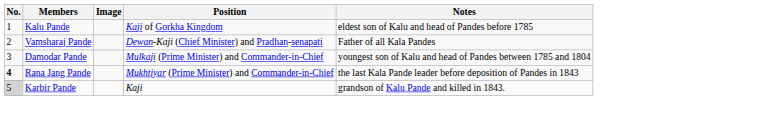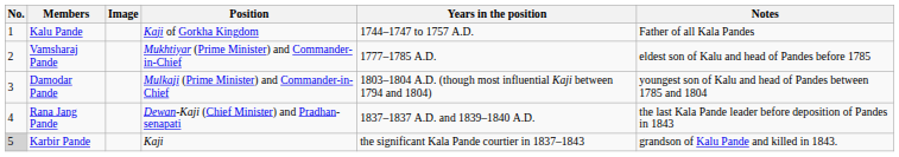+ column: Years in the position | 1744–1747 to 1757 A.D. | 1777–1785 A.D. | 1803–1804 A.D. (though most influential Kaji between 1794 and 1804) | 1837–1837 A.D. and 1839–1840 A.D. | the significant Kala Pande courtier in 1837–1843
Kalu Pande | Notes: eldest son of Kalu and head of Pandes before 1785 -> Father of all Kala Pandes
Vamsharaj Pande | Position: Dewan-Kaji (Chief Minister) and Pradhan-senapati -> Mukhtiyar (Prime Minister) and Commander-in-Chief
Vamsharaj Pande | Notes: Father of all Kala Pandes -> eldest son of Kalu and head of Pandes before 1785
Rana Jang Pande | No.: bold -> normal
Rana Jang Pande | Position: Mukhtiyar (Prime Minister) and Commander-in-Chief -> Dewan-Kaji (Chief Minister) and Pradhan-senapati
